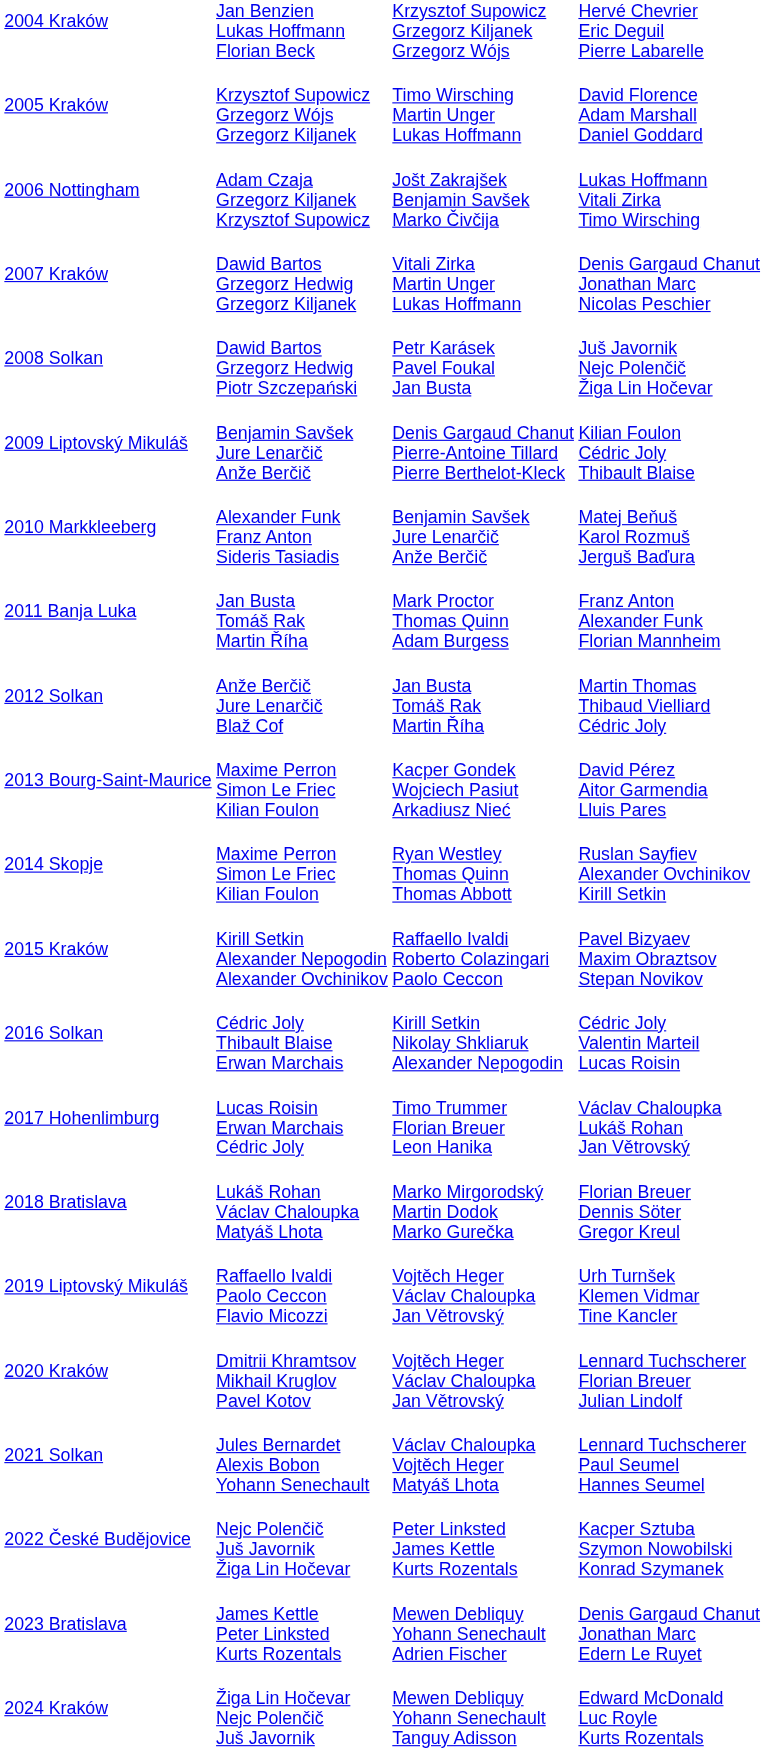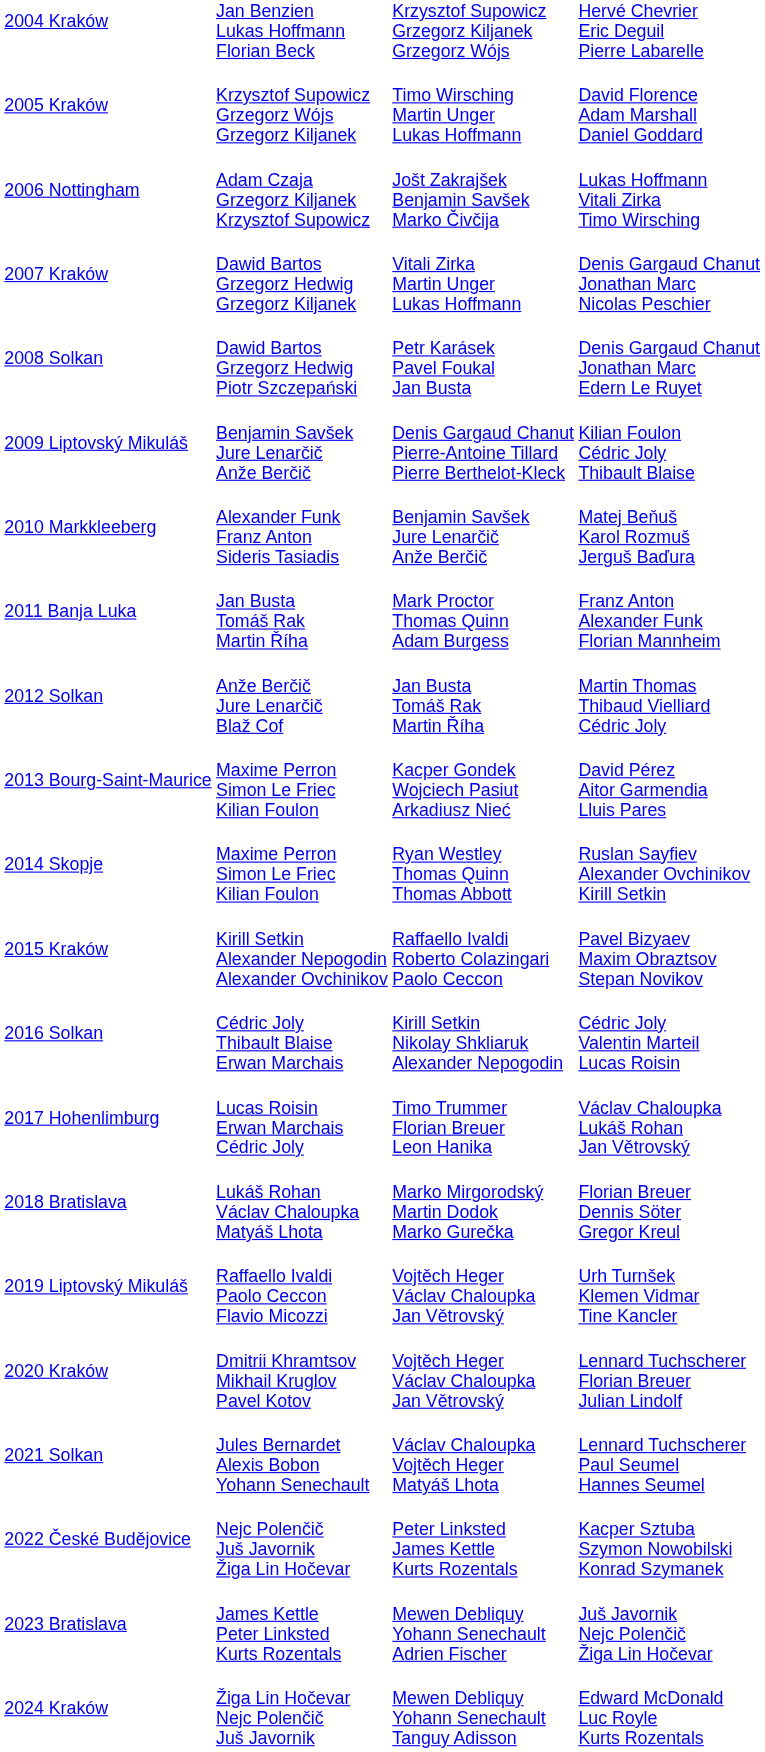2008 Solkan | column 4: Juš Javornik Nejc Polenčič Žiga Lin Hočevar -> Denis Gargaud Chanut Jonathan Marc Edern Le Ruyet
2023 Bratislava | column 4: Denis Gargaud Chanut Jonathan Marc Edern Le Ruyet -> Juš Javornik Nejc Polenčič Žiga Lin Hočevar
